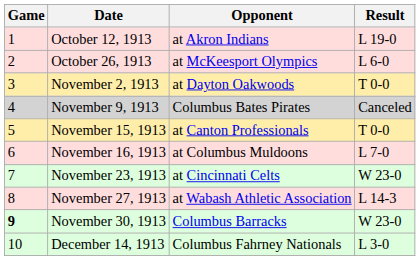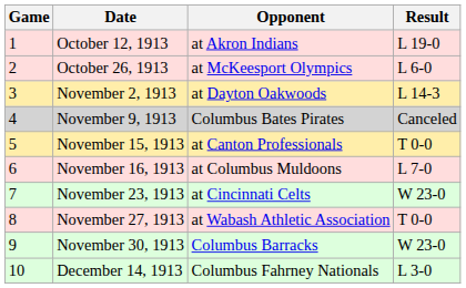November 2, 1913 | Result: T 0-0 -> L 14-3
November 27, 1913 | Result: L 14-3 -> T 0-0
November 30, 1913 | Game: bold -> normal
